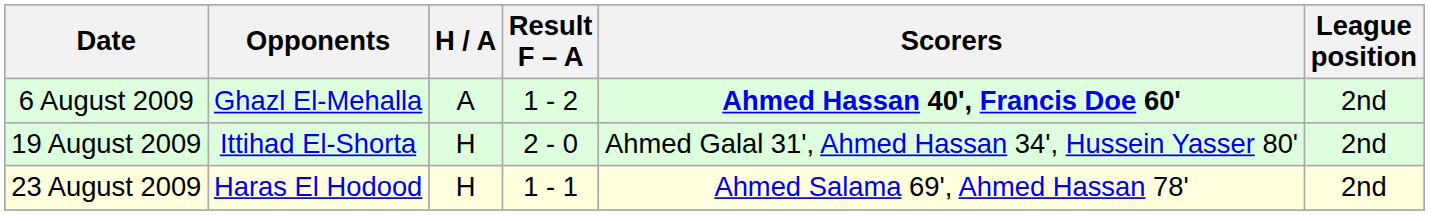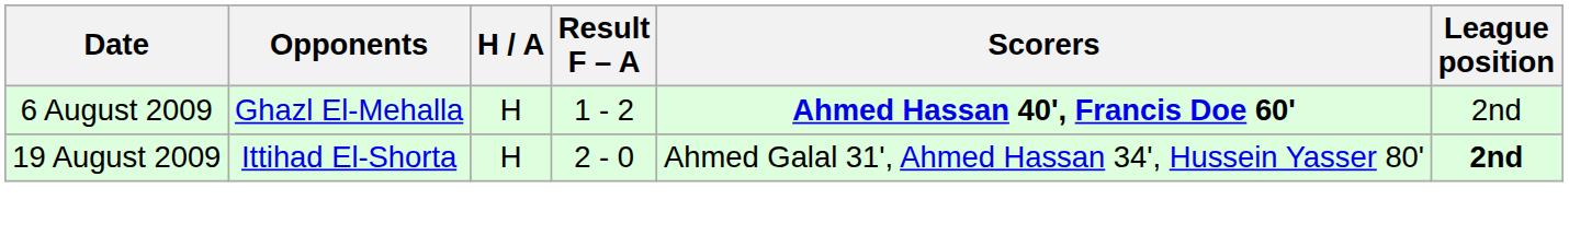6 August 2009 | H / A: A -> H
19 August 2009 | League position: normal -> bold
- row: 23 August 2009 | Haras El Hodood | H | 1 - 1 | Ahmed Salama 69', Ahmed Hassan 78' | 2nd
